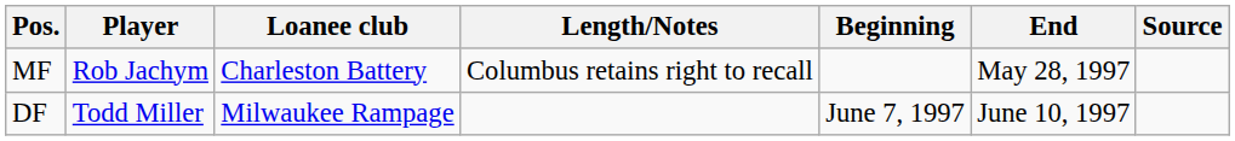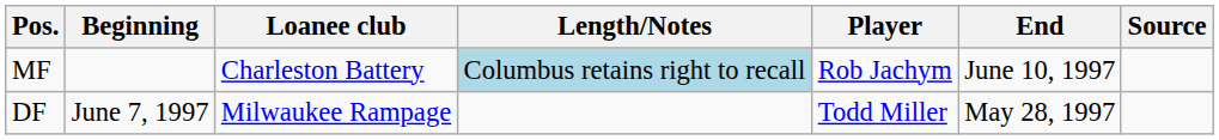columns swapped: Player <-> Beginning
MF | Length/Notes: no background -> lightblue background
MF | End: May 28, 1997 -> June 10, 1997
DF | End: June 10, 1997 -> May 28, 1997
